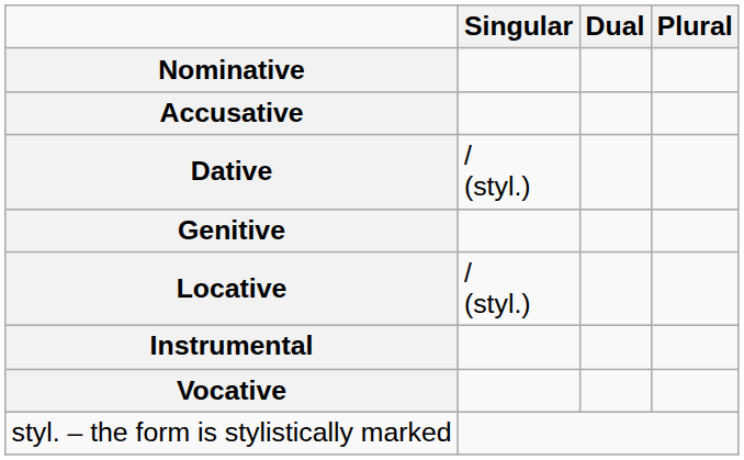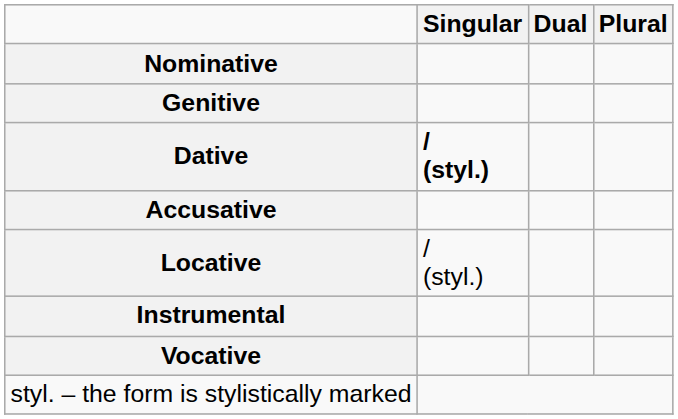rows swapped: Genitive <-> Accusative
Dative | Singular: normal -> bold
